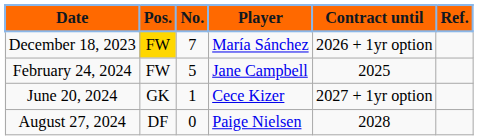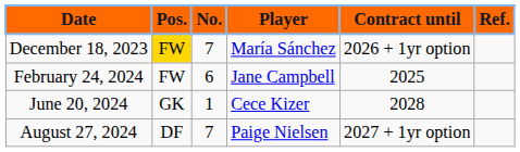February 24, 2024 | No.: 5 -> 6
June 20, 2024 | Contract until: 2027 + 1yr option -> 2028
August 27, 2024 | No.: 0 -> 7
August 27, 2024 | Contract until: 2028 -> 2027 + 1yr option
